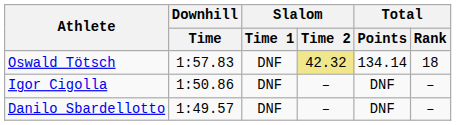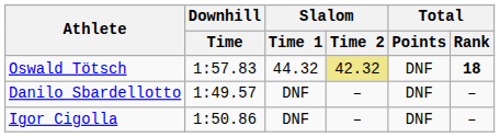Oswald Tötsch | Slalom / Time 1: DNF -> 44.32
Oswald Tötsch | Total / Points: 134.14 -> DNF
Oswald Tötsch | Total / Rank: normal -> bold
rows swapped: Igor Cigolla <-> Danilo Sbardellotto
